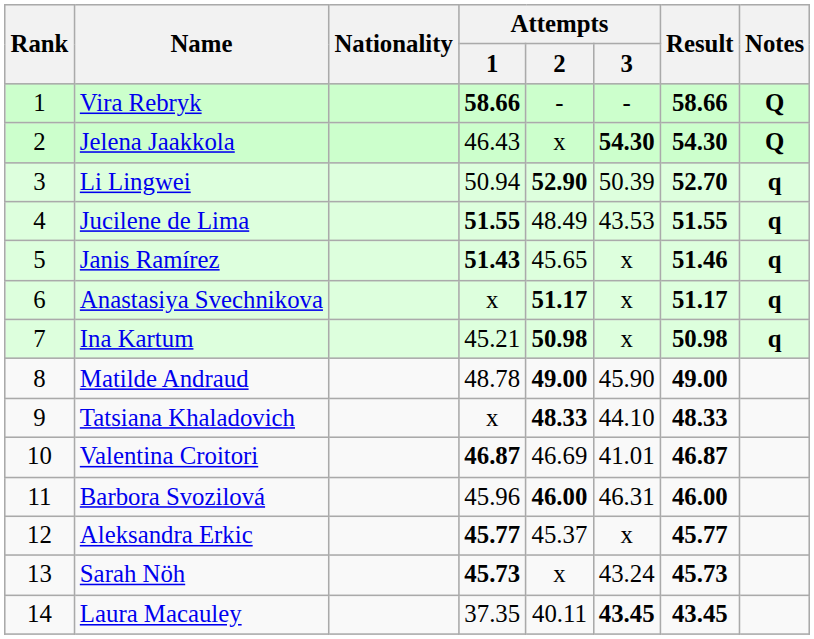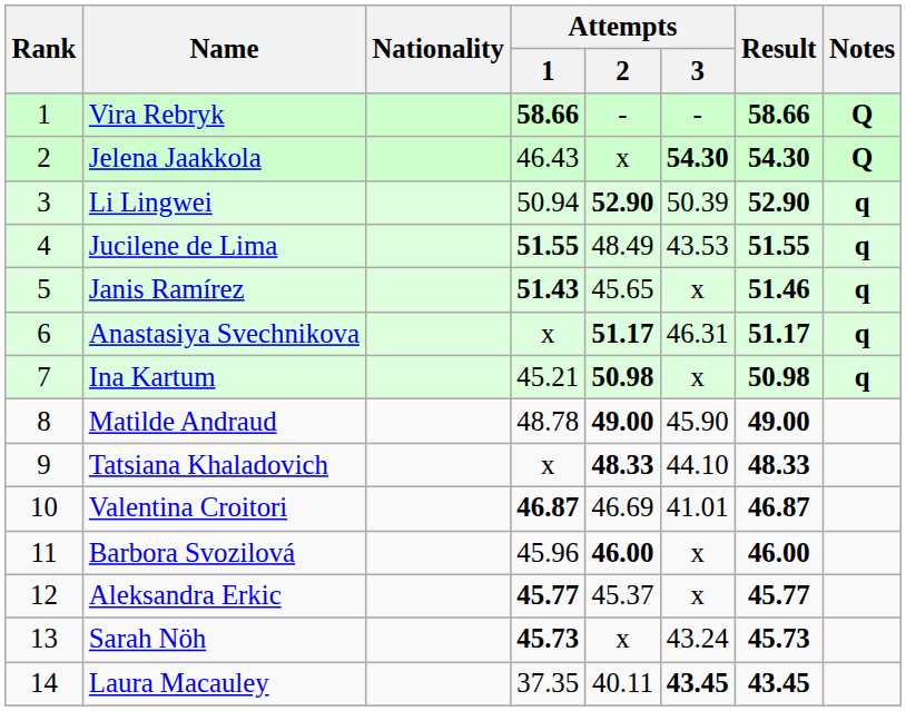Li Lingwei | Result: 52.70 -> 52.90
Anastasiya Svechnikova | Attempts / 3: x -> 46.31
Barbora Svozilová | Attempts / 3: 46.31 -> x
